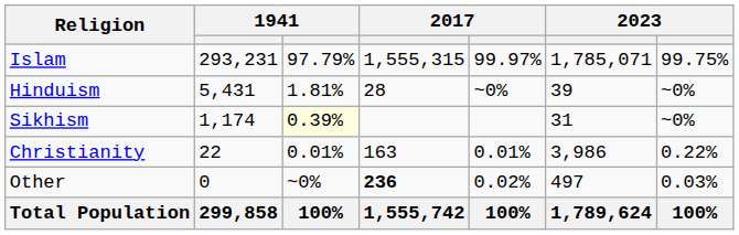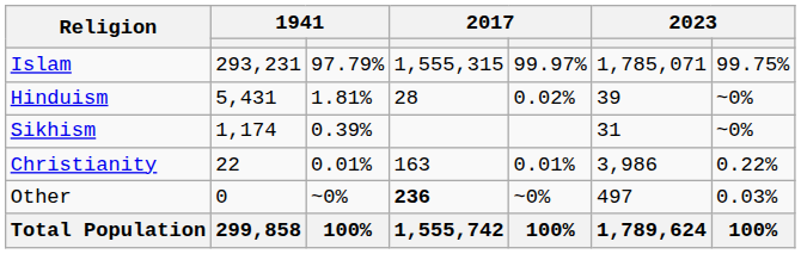Hinduism | column 5: ~0% -> 0.02%
Sikhism | column 3: lightyellow background -> no background
Other | column 5: 0.02% -> ~0%
